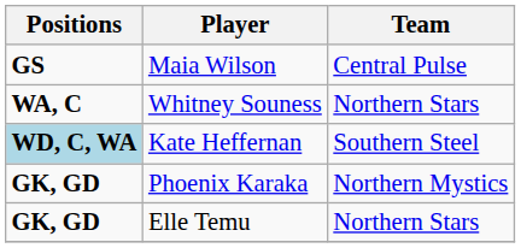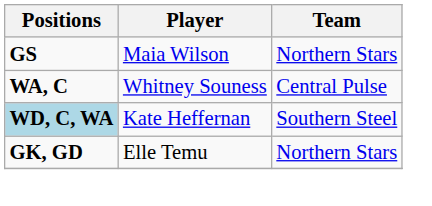Maia Wilson | Team: Central Pulse -> Northern Stars
Whitney Souness | Team: Northern Stars -> Central Pulse
- row: GK, GD | Phoenix Karaka | Northern Mystics
